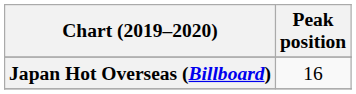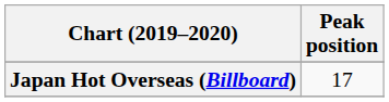Japan Hot Overseas (Billboard) | Peak position: 16 -> 17
